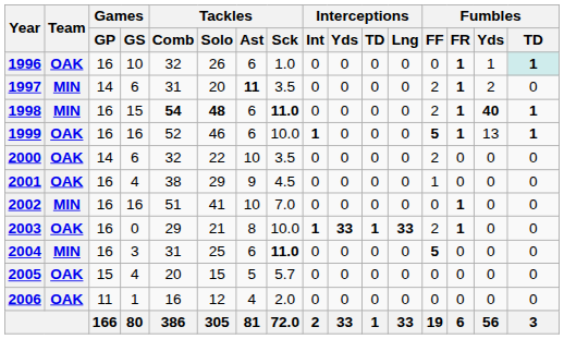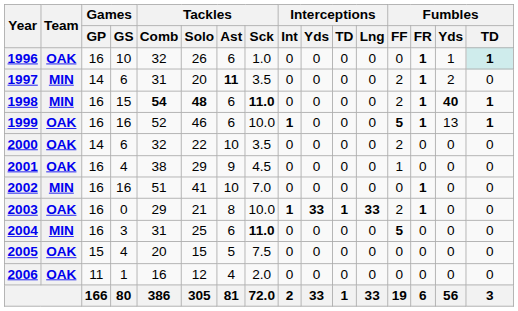2005 | Tackles / Sck: 5.7 -> 7.5
